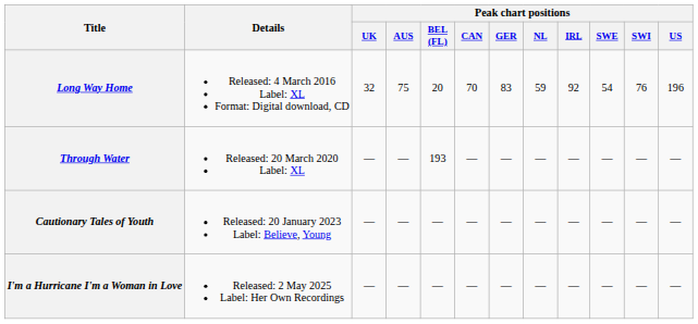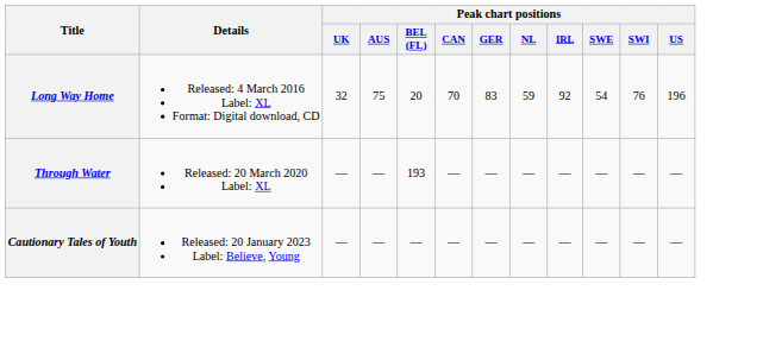- row: I'm a Hurricane I'm a Woman in Love | Released: 2 May 2025 Label: Her Own Recordings | — | — | — | — | — | — | — | — | — | —
